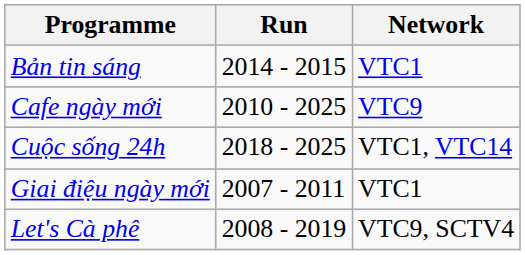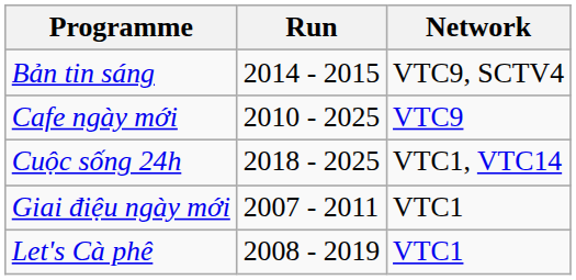Bản tin sáng | Network: VTC1 -> VTC9, SCTV4
Let's Cà phê | Network: VTC9, SCTV4 -> VTC1
